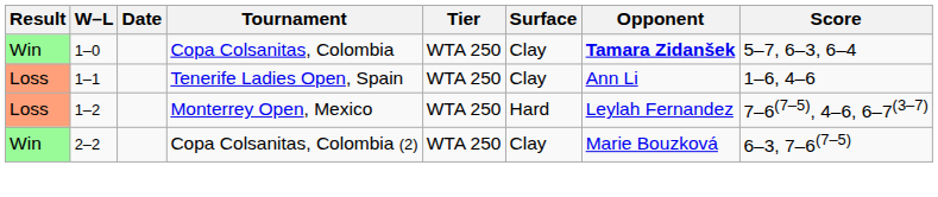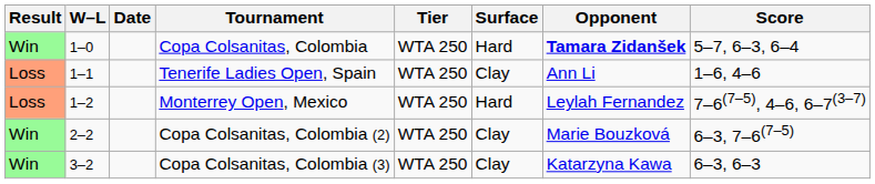Copa Colsanitas, Colombia | Surface: Clay -> Hard
+ row: Win | 3–2 | Copa Colsanitas, Colombia (3) | WTA 250 | Clay | Katarzyna Kawa | 6–3, 6–3
